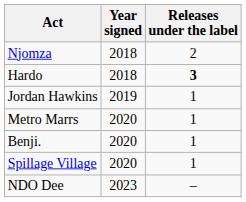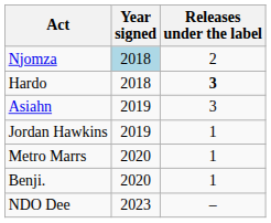Njomza | Year signed: no background -> lightblue background
+ row: Asiahn | 2019 | 3
- row: Spillage Village | 2020 | 1
